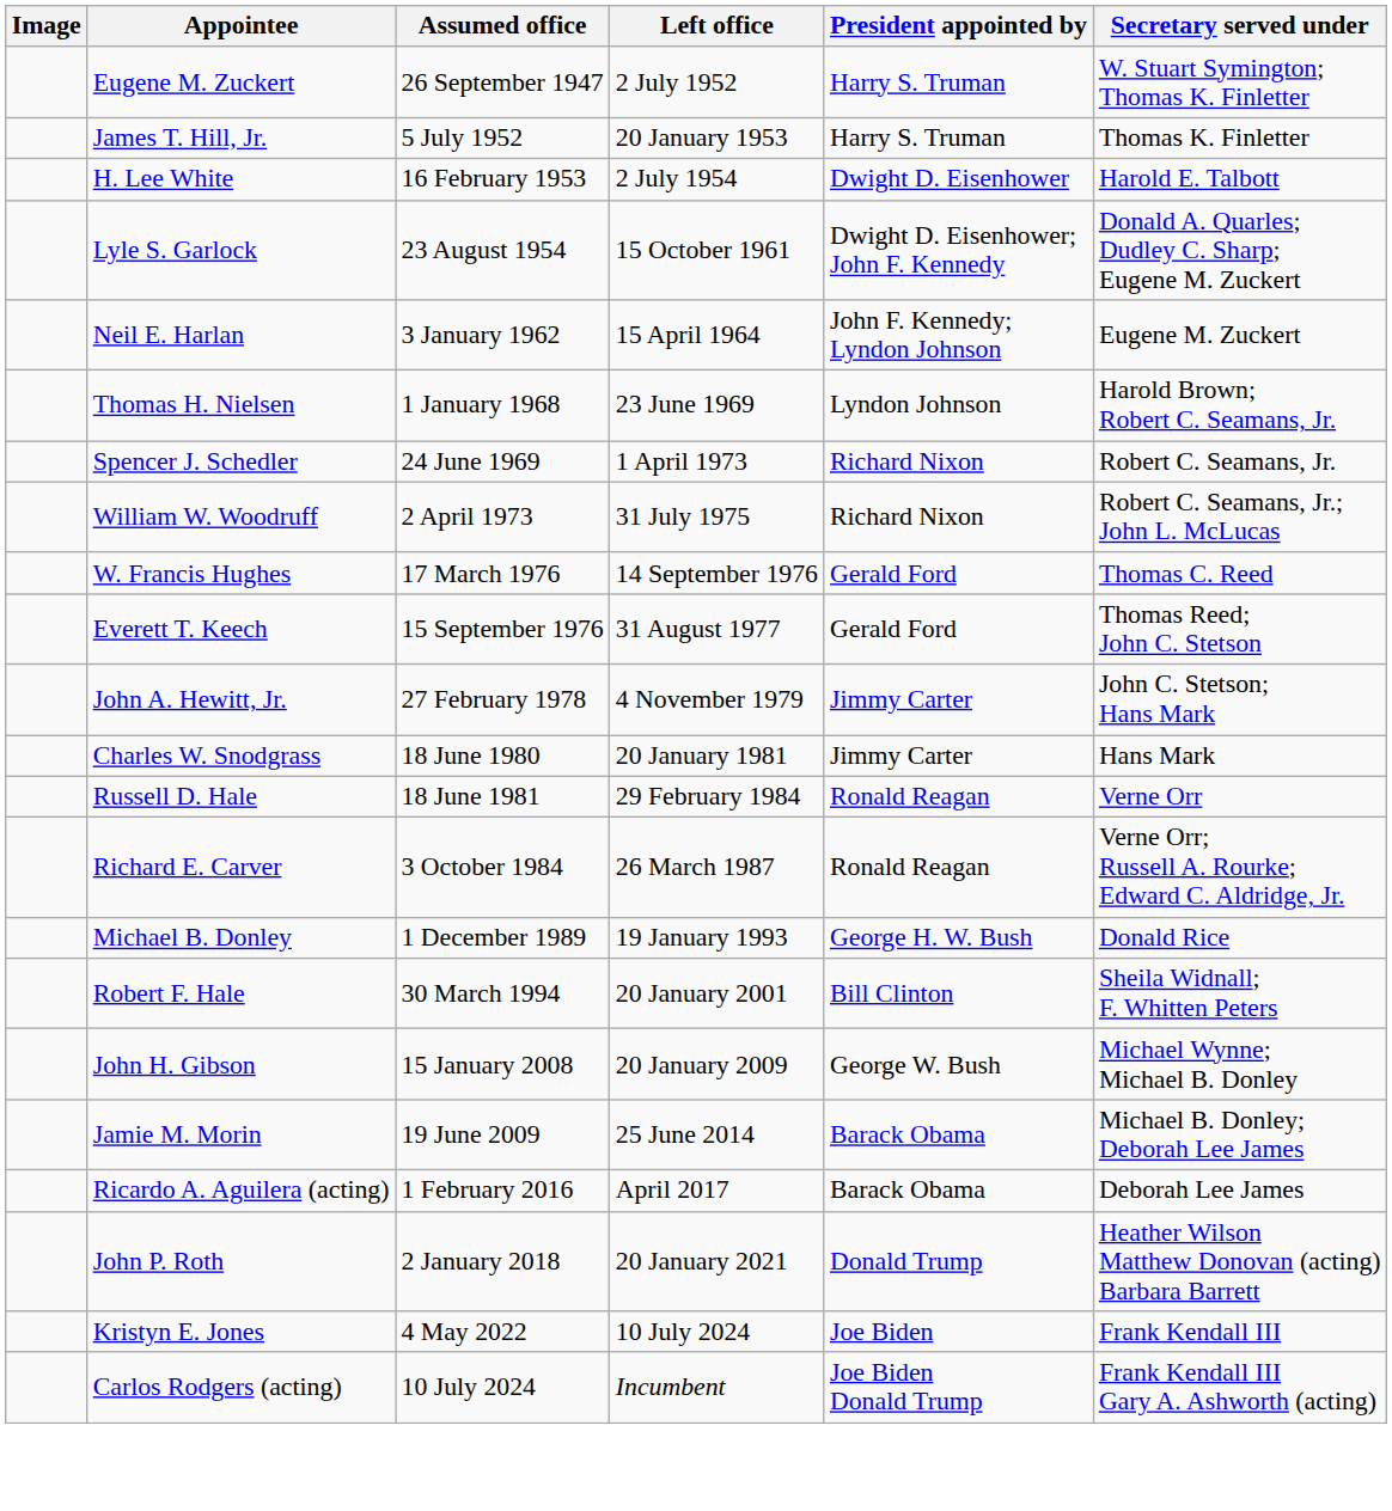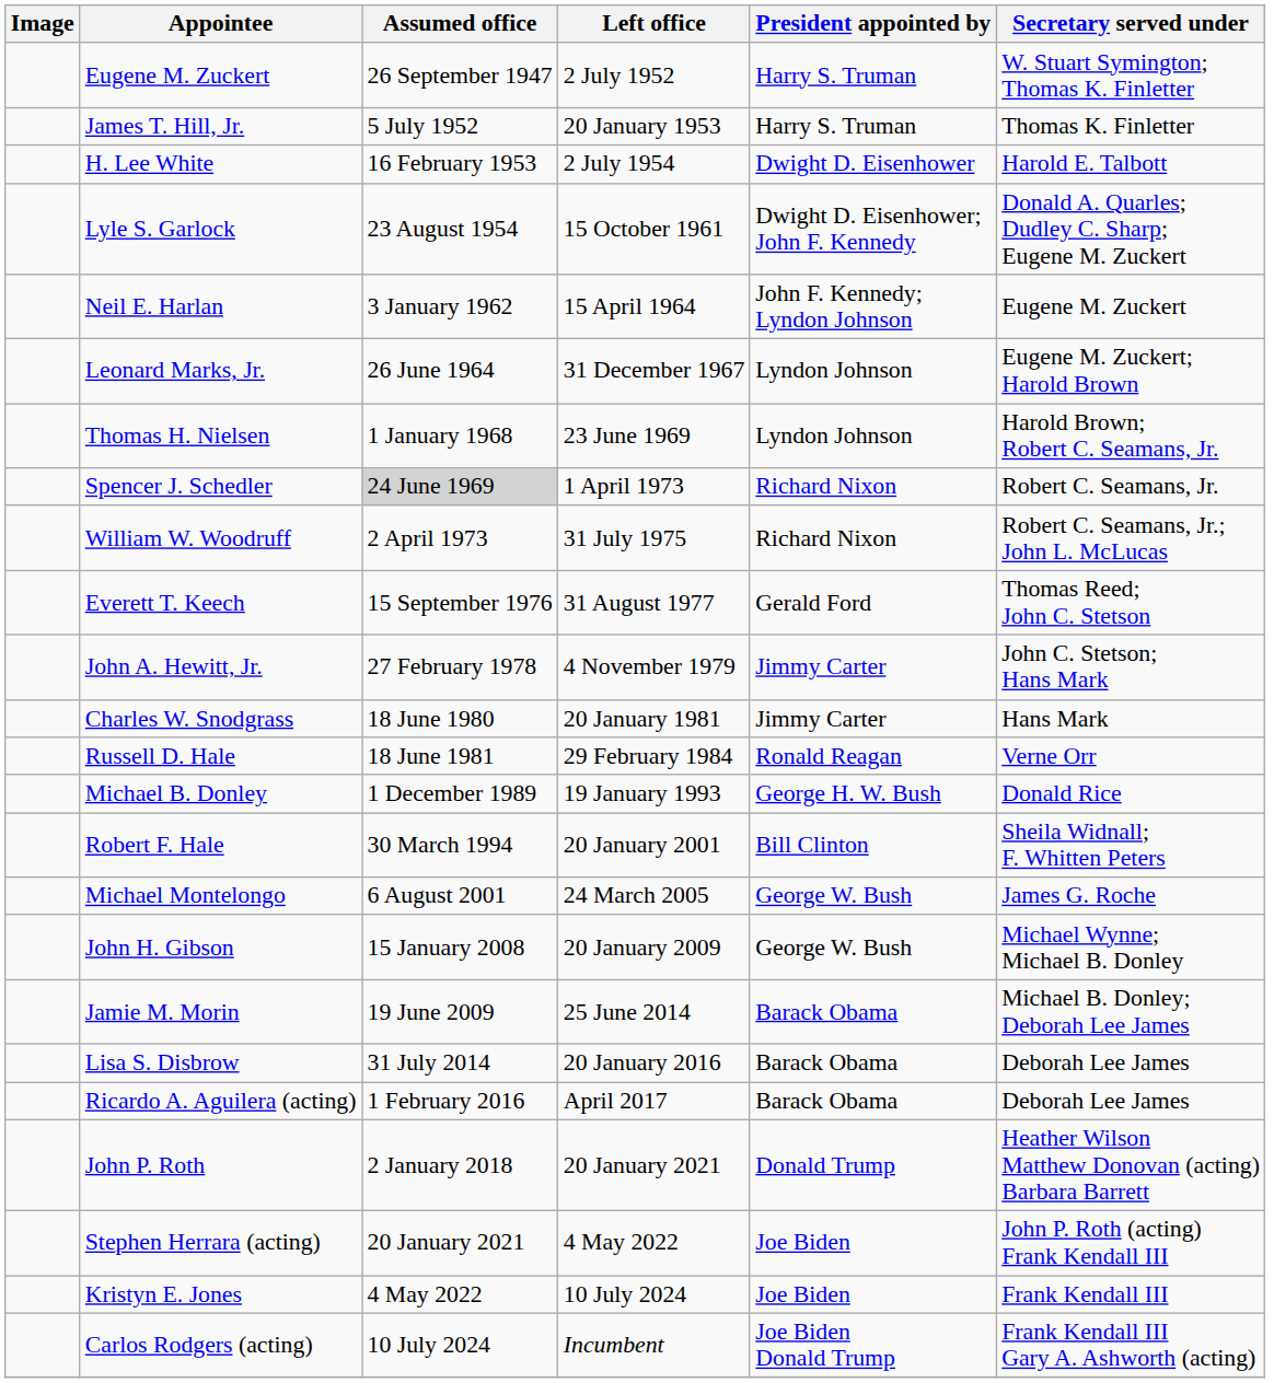+ row: Leonard Marks, Jr. | 26 June 1964 | 31 December 1967 | Lyndon Johnson | Eugene M. Zuckert; Harold Brown
Spencer J. Schedler | Assumed office: no background -> lightgrey background
- row: W. Francis Hughes | 17 March 1976 | 14 September 1976 | Gerald Ford | Thomas C. Reed
- row: Richard E. Carver | 3 October 1984 | 26 March 1987 | Ronald Reagan | Verne Orr; Russell A. Rourke; Edward C. Aldridge, Jr.
+ row: Michael Montelongo | 6 August 2001 | 24 March 2005 | George W. Bush | James G. Roche
+ row: Lisa S. Disbrow | 31 July 2014 | 20 January 2016 | Barack Obama | Deborah Lee James
+ row: Stephen Herrara (acting) | 20 January 2021 | 4 May 2022 | Joe Biden | John P. Roth (acting) Frank Kendall III
